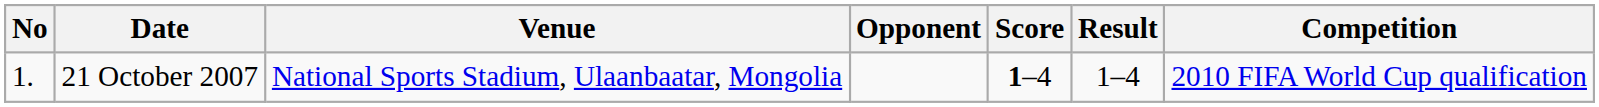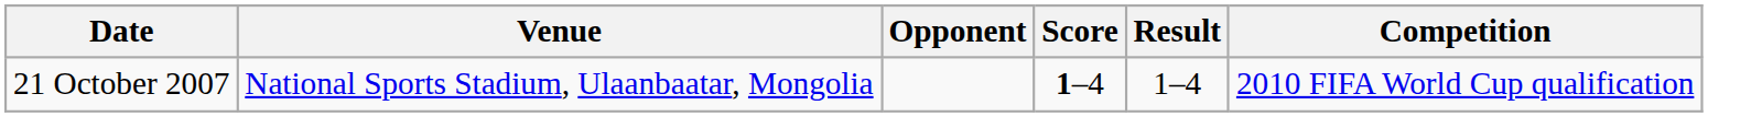- column: No | 1.
